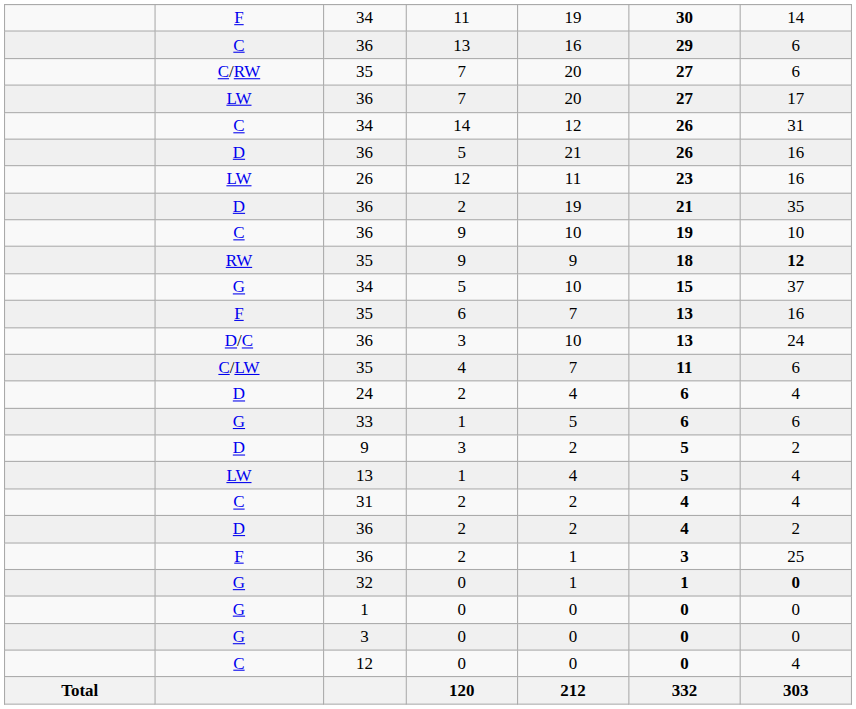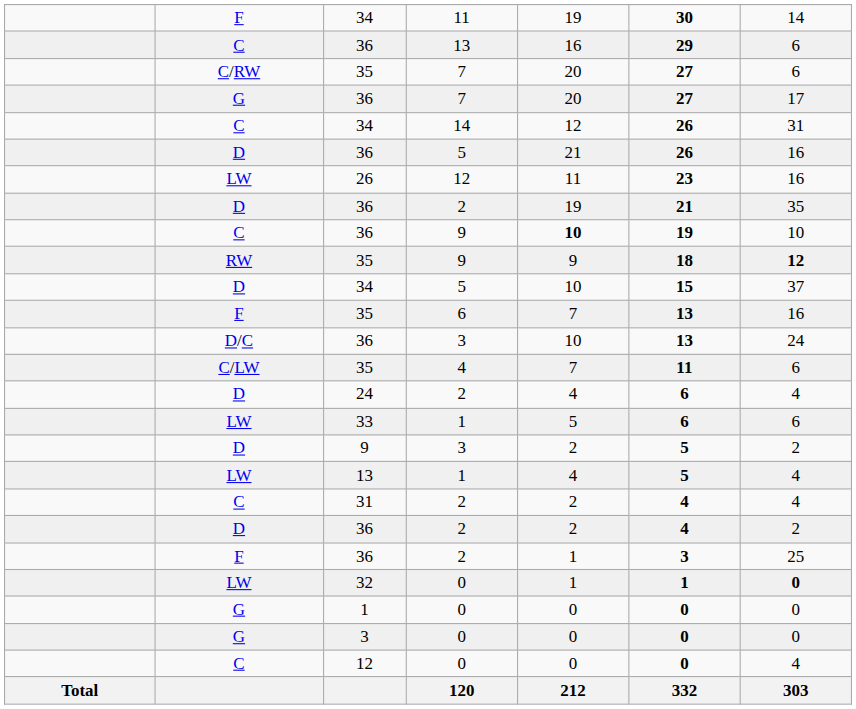36 / 7 | column 2: LW -> G
36 / 9 | column 5: normal -> bold
34 / 5 | column 2: G -> D
33 | column 2: G -> LW
32 | column 2: G -> LW
